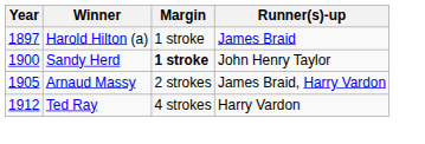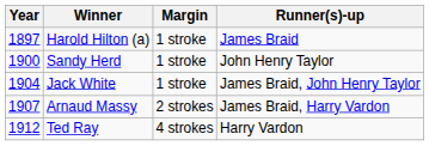Sandy Herd | Margin: bold -> normal
+ row: 1904 | Jack White | 1 stroke | James Braid, John Henry Taylor
Arnaud Massy | Year: 1905 -> 1907
